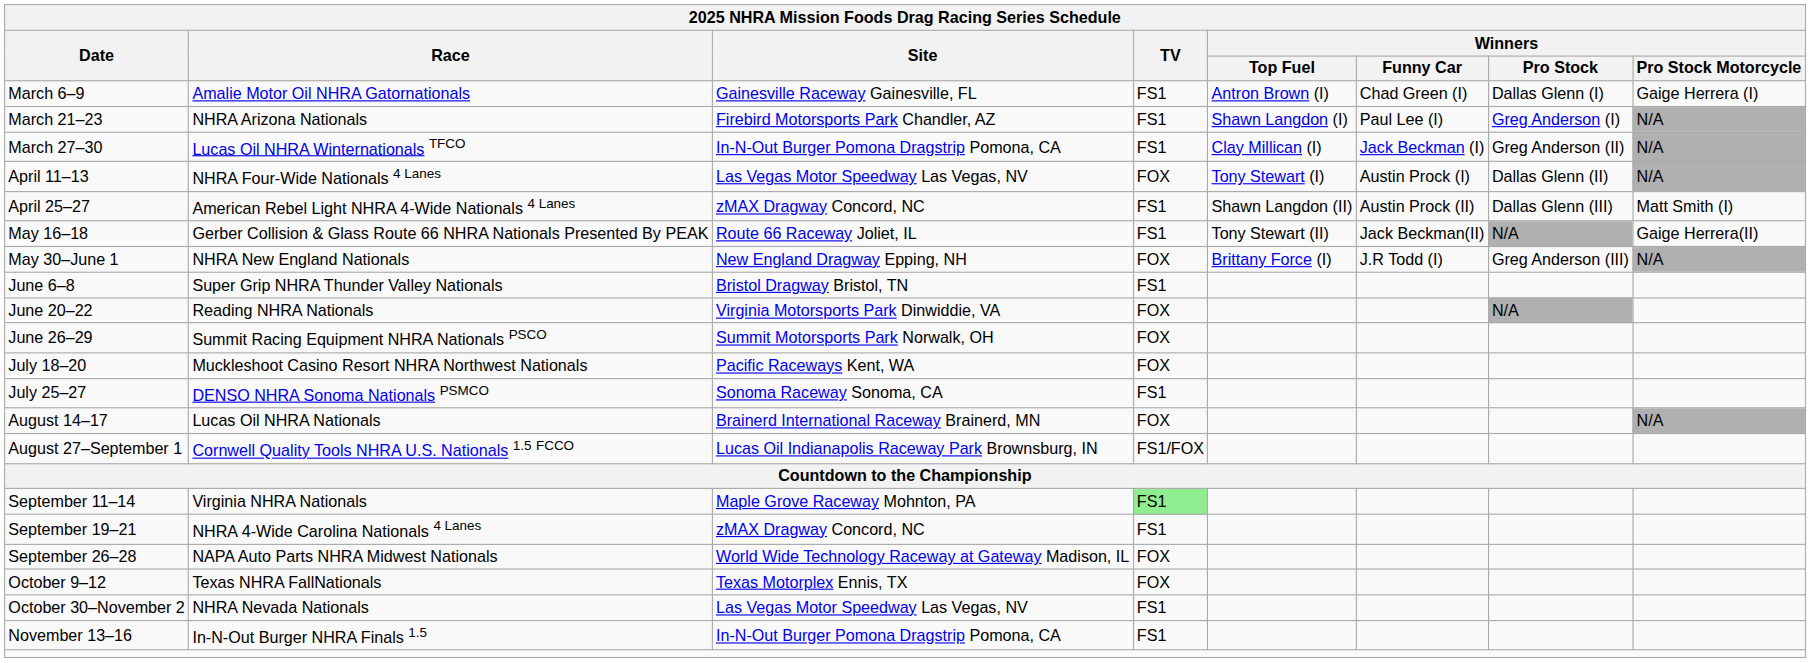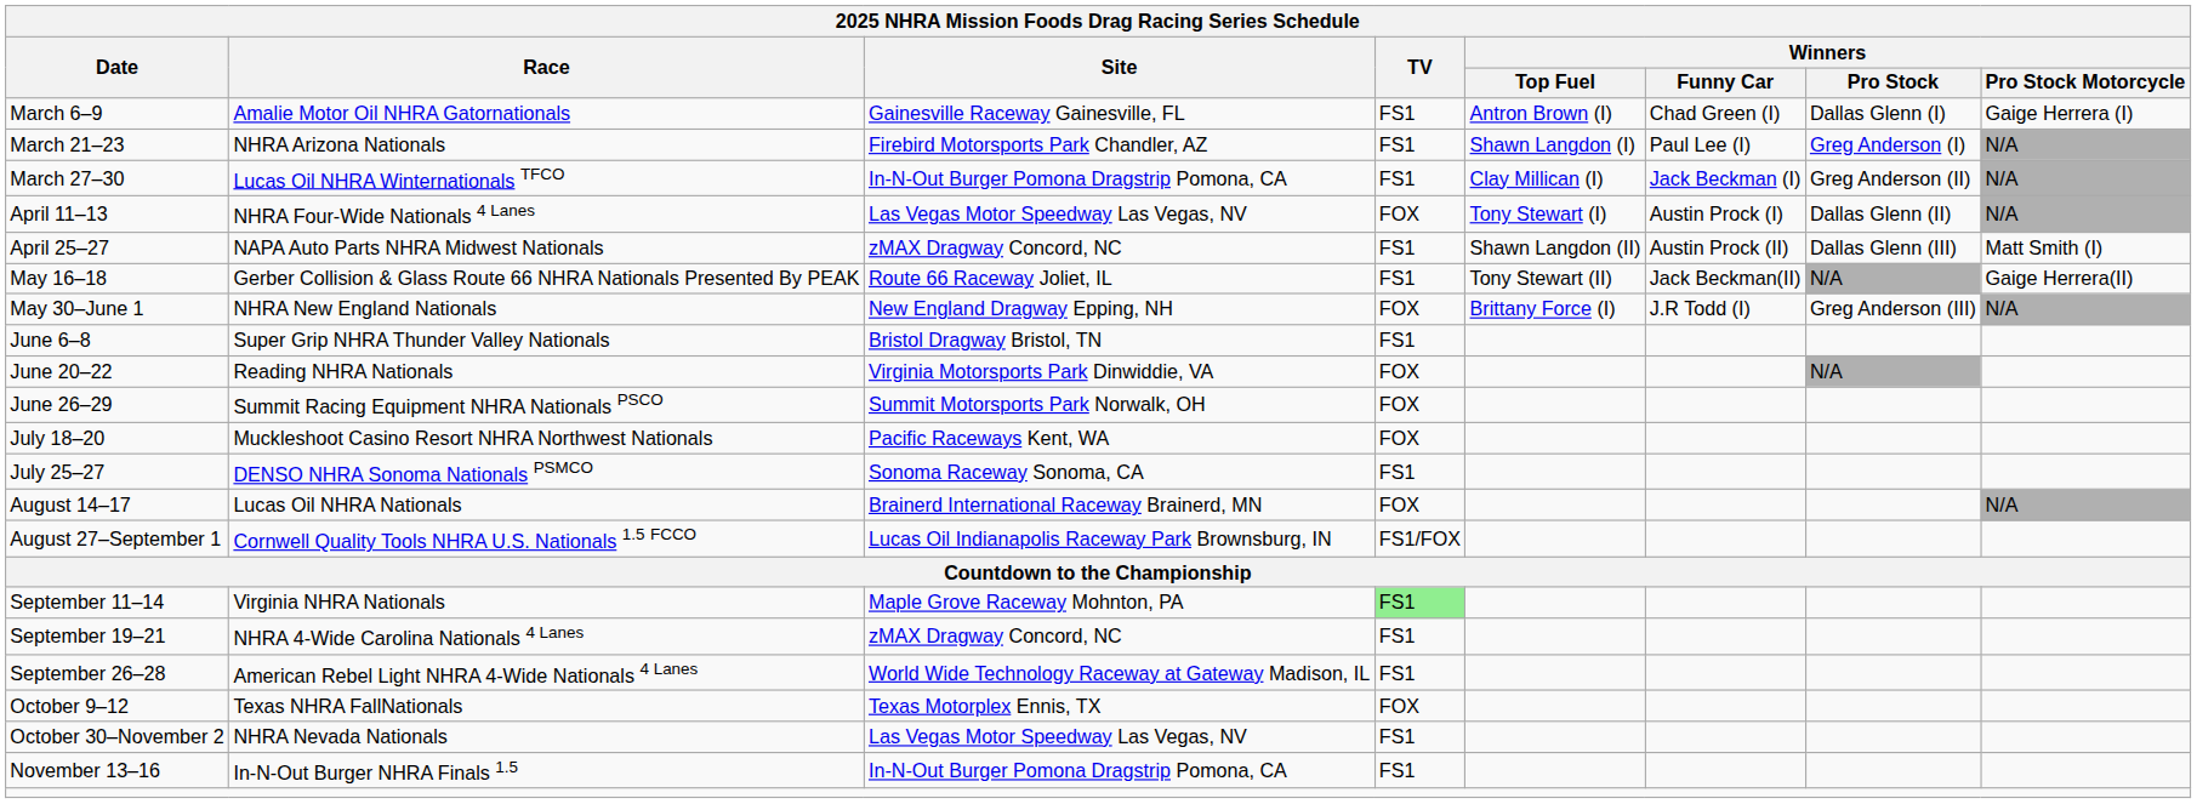April 25–27 | 2025 NHRA Mission Foods Drag Racing Series Schedule / Race: American Rebel Light NHRA 4-Wide Nationals 4 Lanes -> NAPA Auto Parts NHRA Midwest Nationals
September 26–28 | 2025 NHRA Mission Foods Drag Racing Series Schedule / Race: NAPA Auto Parts NHRA Midwest Nationals -> American Rebel Light NHRA 4-Wide Nationals 4 Lanes
September 26–28 | 2025 NHRA Mission Foods Drag Racing Series Schedule / TV: FOX -> FS1
